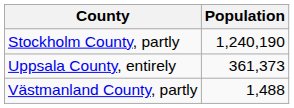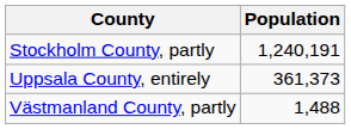Stockholm County, partly | Population: 1,240,190 -> 1,240,191
